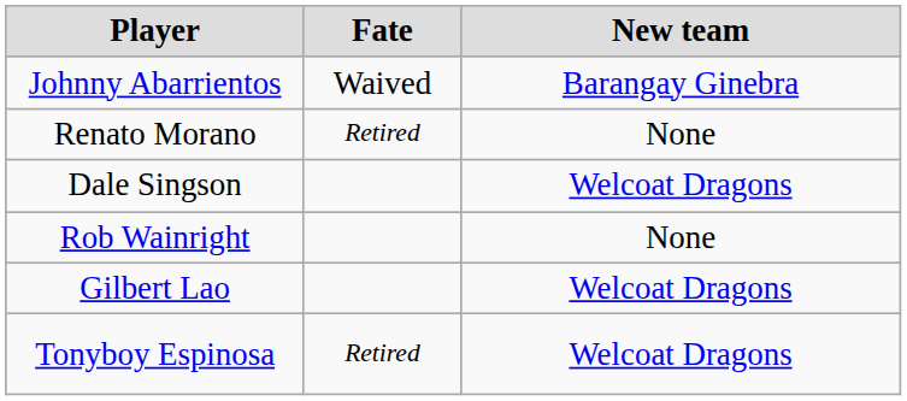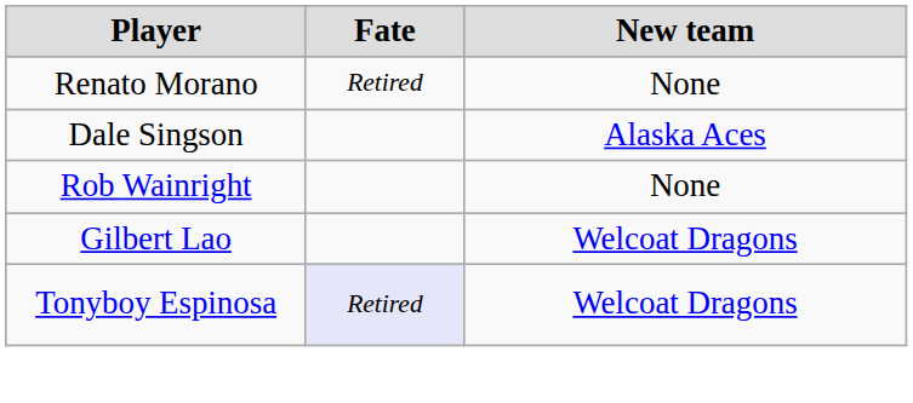- row: Johnny Abarrientos | Waived | Barangay Ginebra
Dale Singson | New team: Welcoat Dragons -> Alaska Aces
Tonyboy Espinosa | Fate: no background -> lavender background
